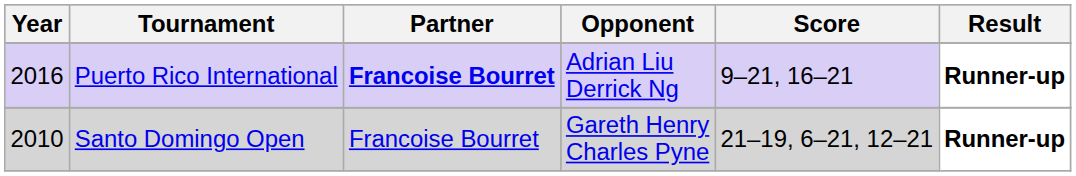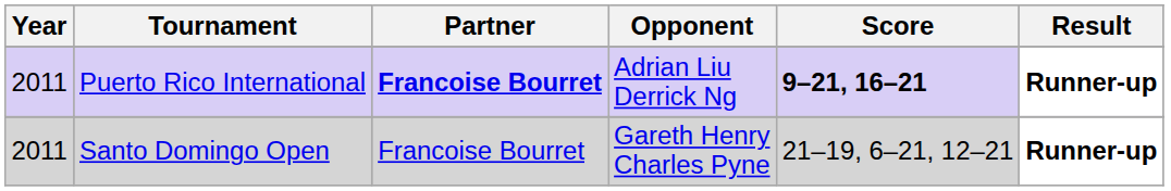Puerto Rico International | Year: 2016 -> 2011
Puerto Rico International | Score: normal -> bold
Santo Domingo Open | Year: 2010 -> 2011
